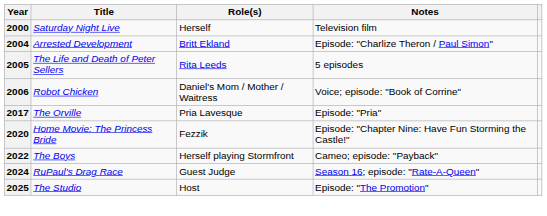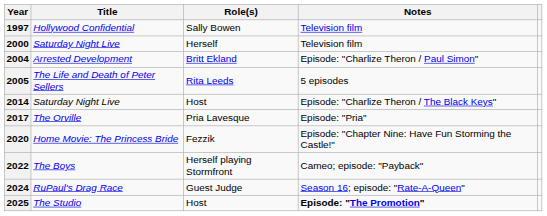+ row: 1997 | Hollywood Confidential | Sally Bowen | Television film
- row: 2006 | Robot Chicken | Daniel's Mom / Mother / Waitress | Voice; episode: "Book of Corrine"
+ row: 2014 | Saturday Night Live | Host | Episode: "Charlize Theron / The Black Keys"
2025 | Notes: normal -> bold
